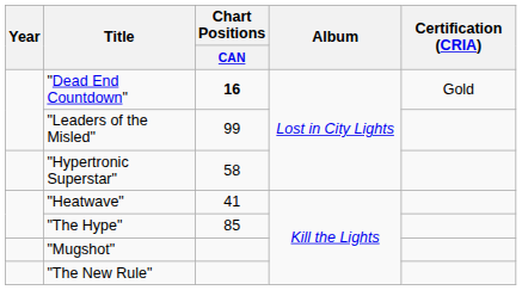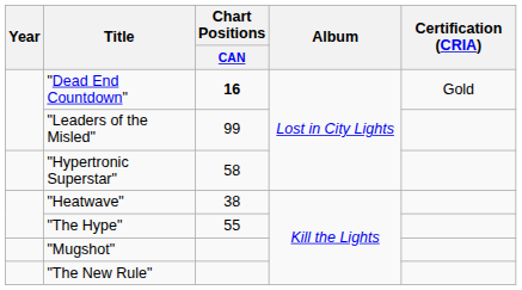"Heatwave" | Chart Positions / CAN: 41 -> 38
"The Hype" | Chart Positions / CAN: 85 -> 55
